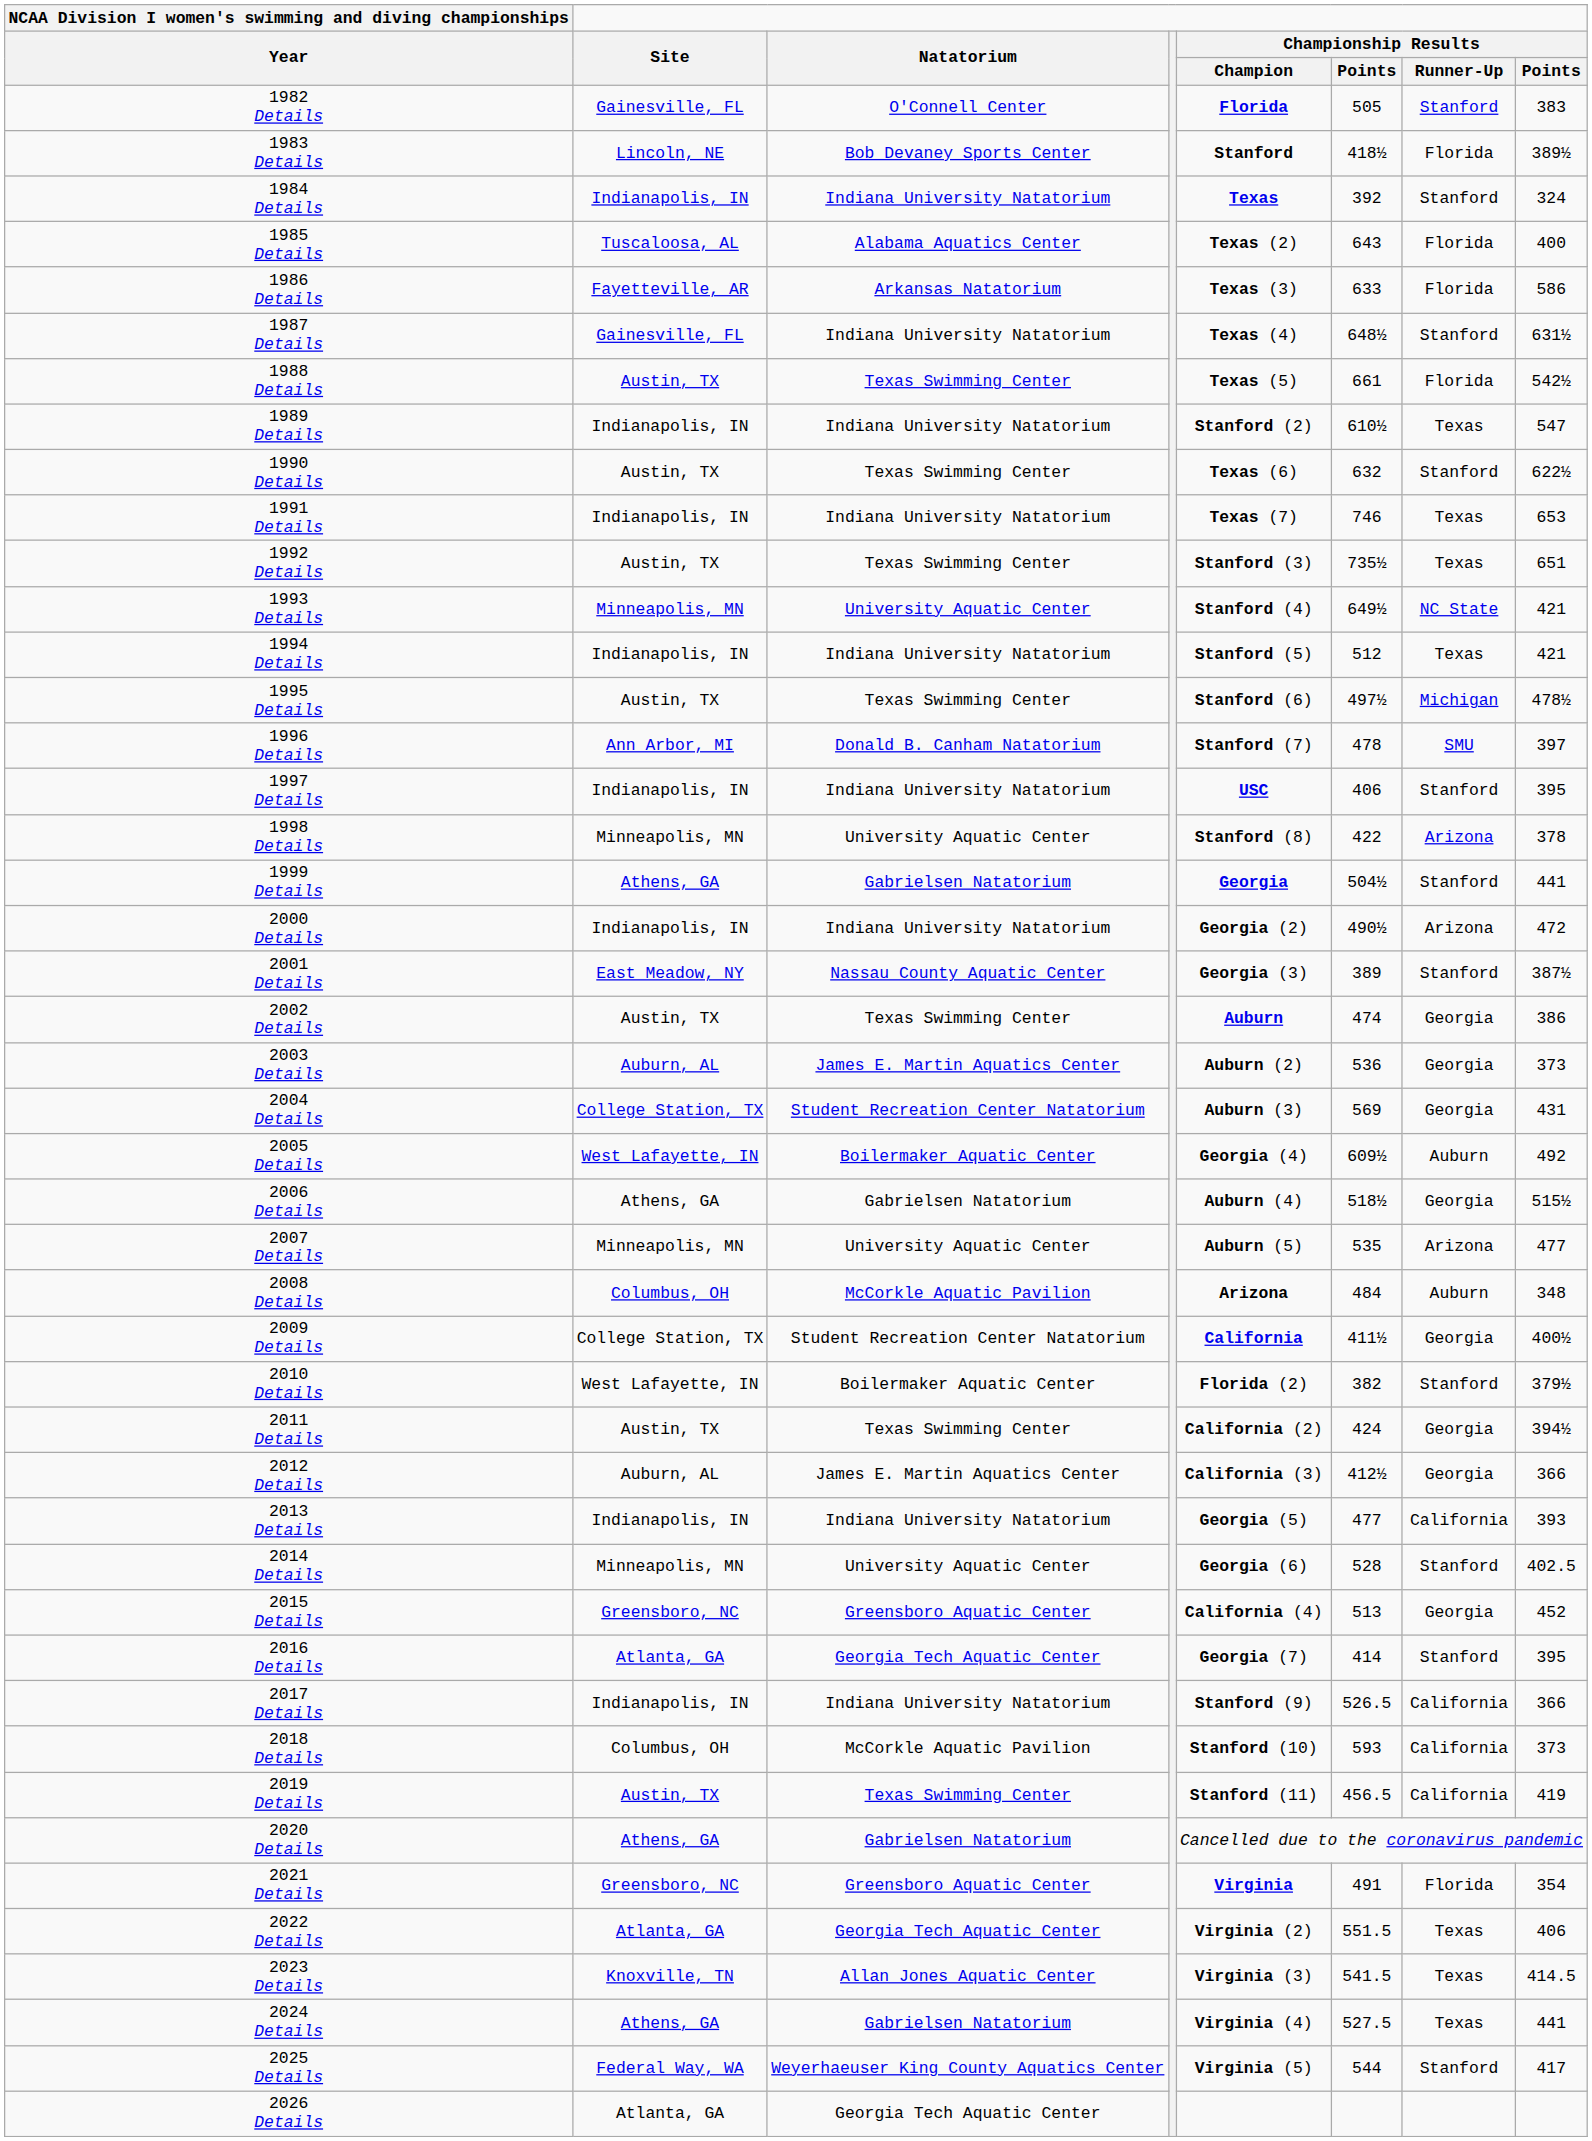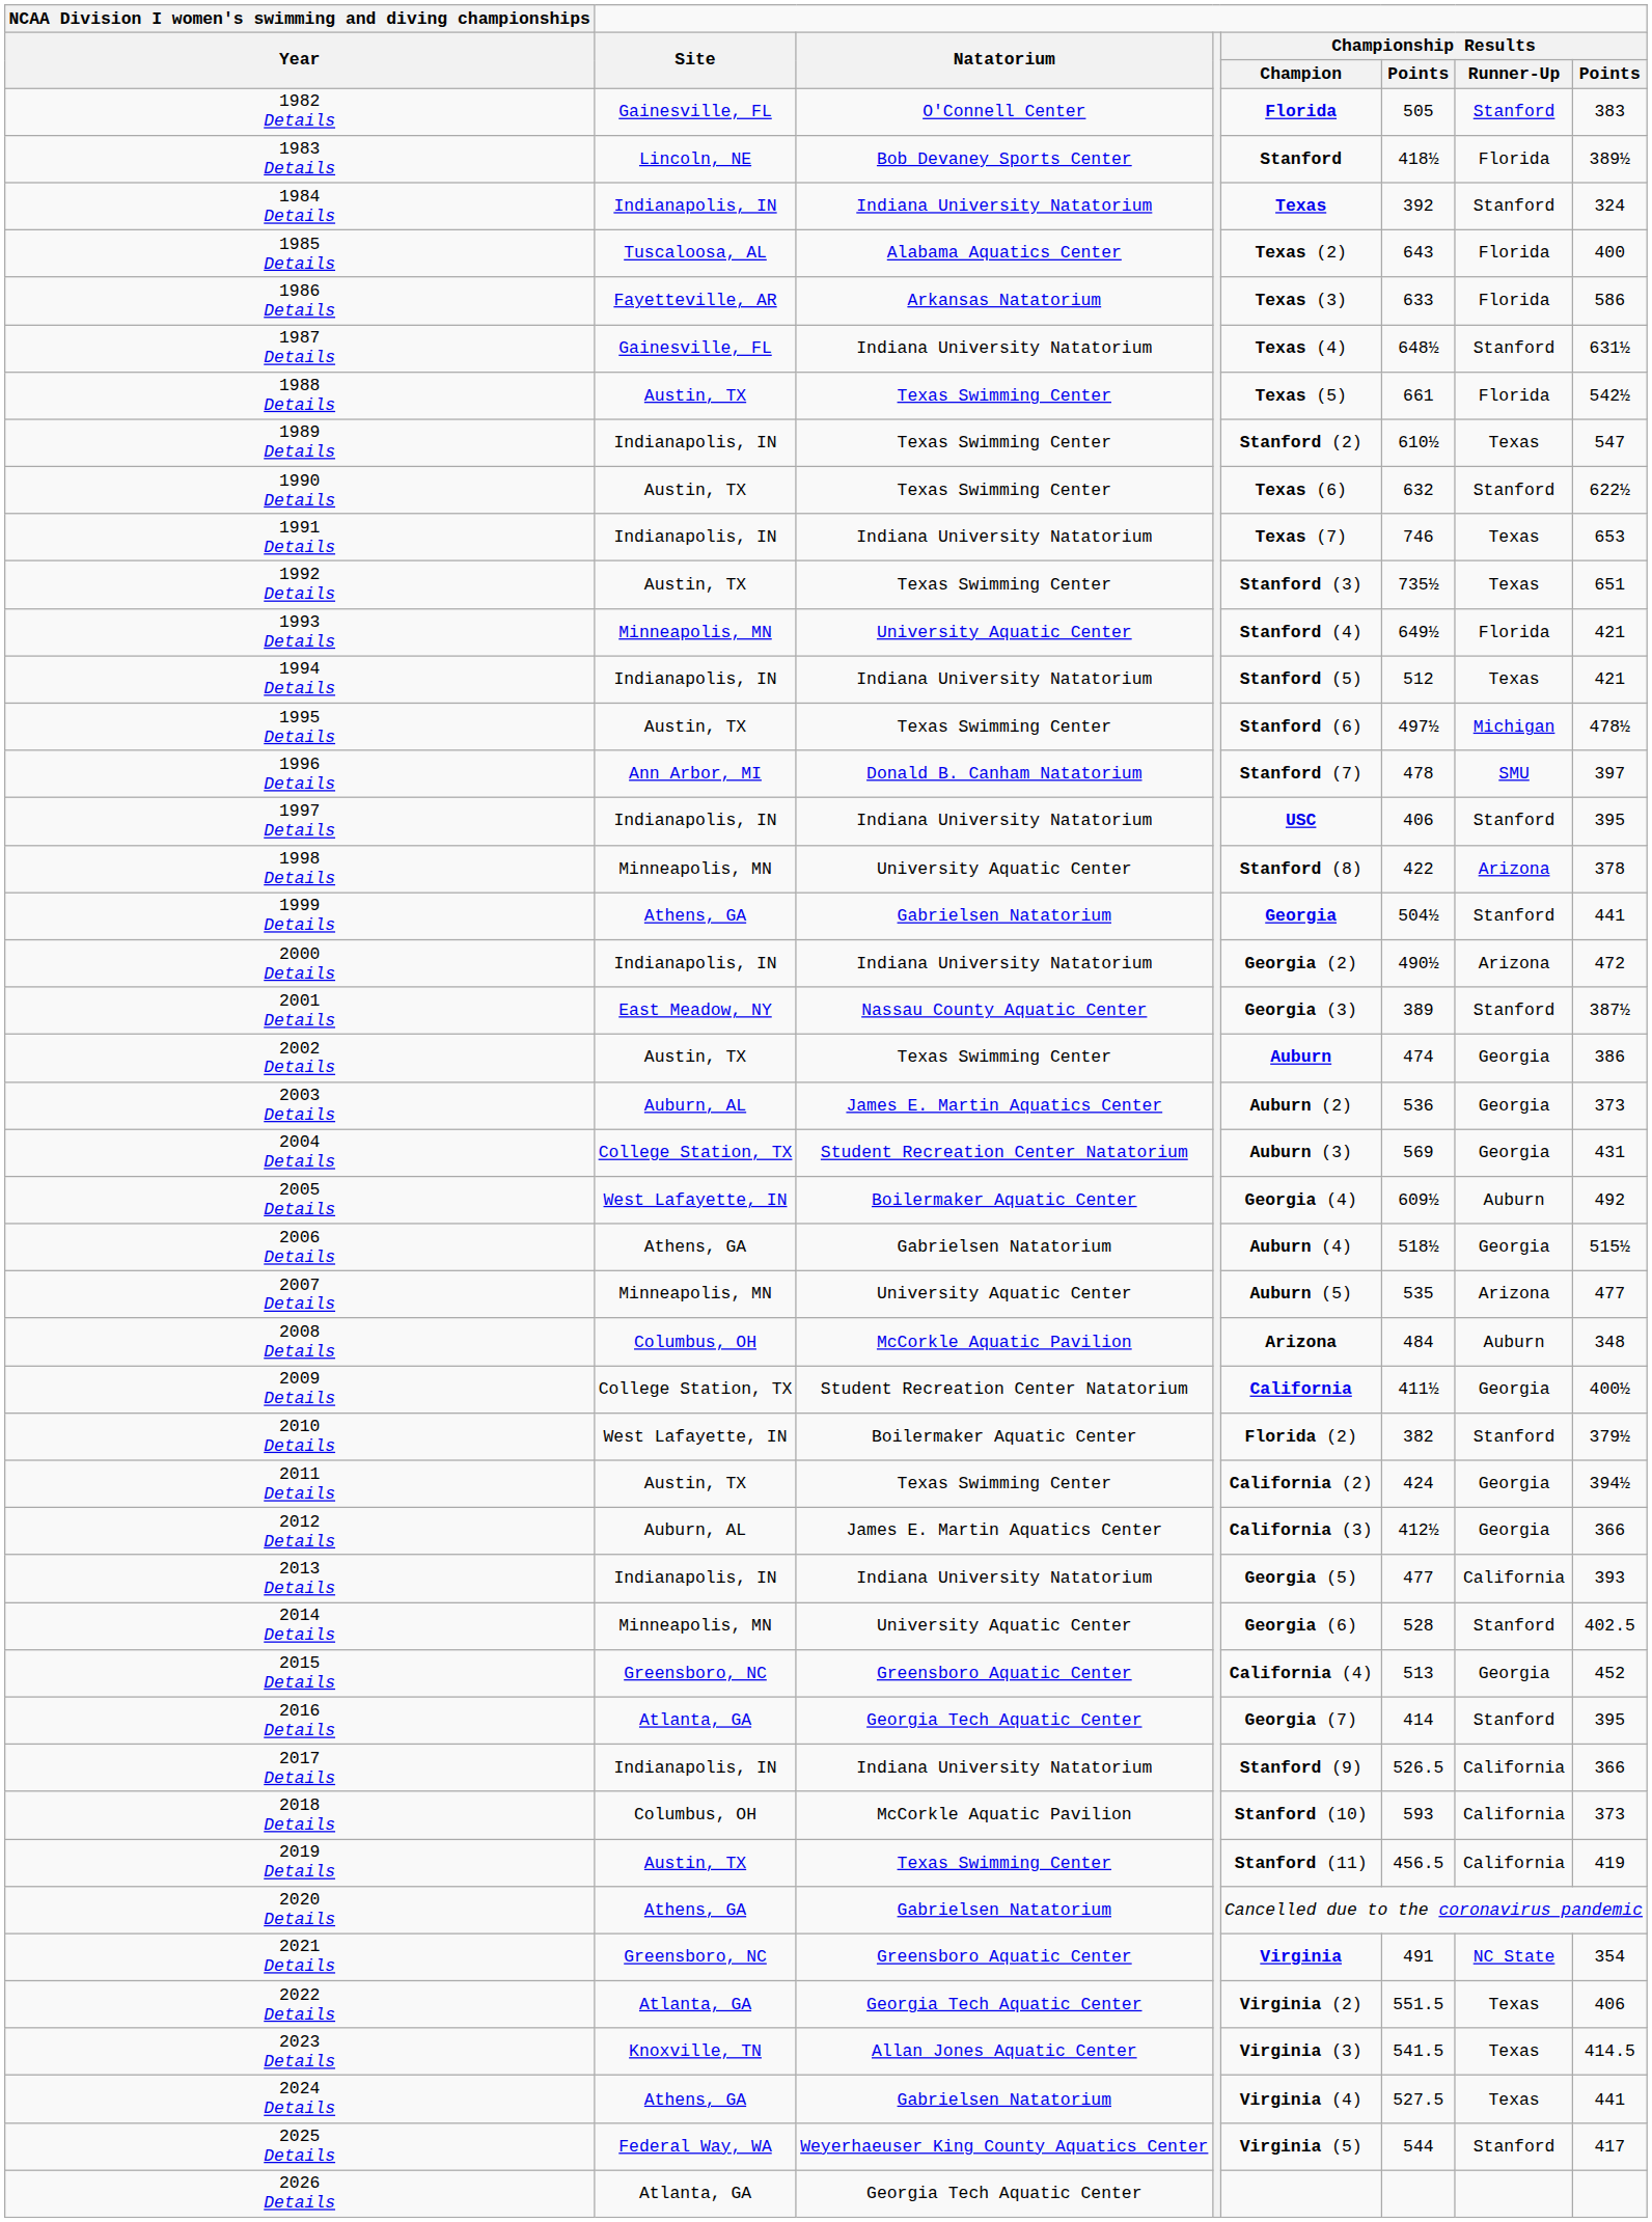1989 Details | Natatorium: Indiana University Natatorium -> Texas Swimming Center
1993 Details | Championship Results / Runner-Up: NC State -> Florida
2021 Details | Championship Results / Runner-Up: Florida -> NC State
